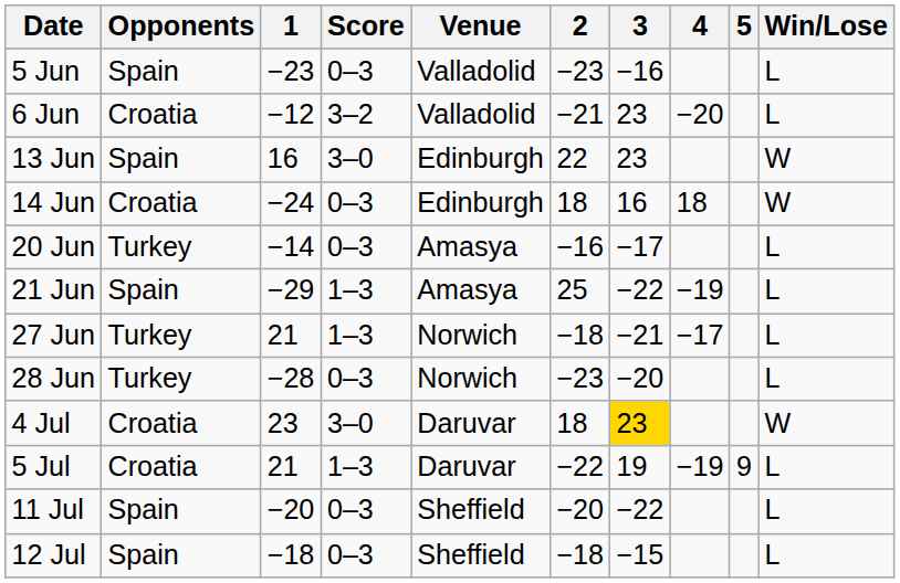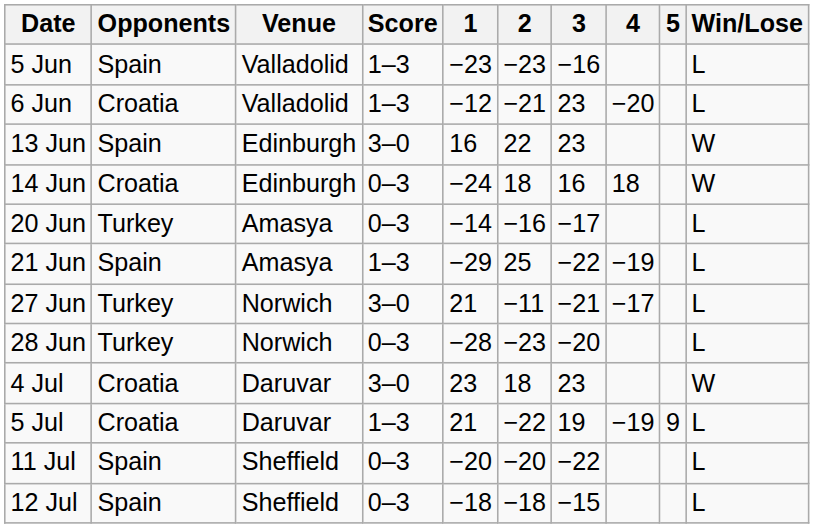columns swapped: Venue <-> 1
5 Jun | Score: 0–3 -> 1–3
6 Jun | Score: 3–2 -> 1–3
27 Jun | Score: 1–3 -> 3–0
27 Jun | 2: −18 -> −11
4 Jul | 3: gold background -> no background
